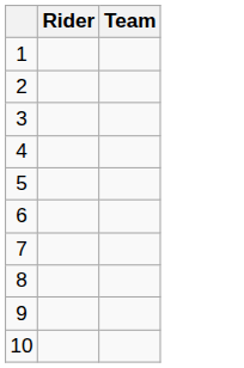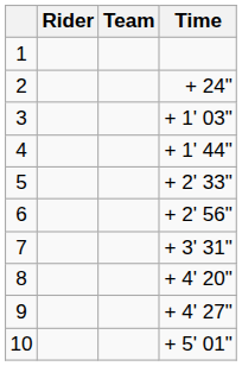+ column: Time | + 24" | + 1' 03" | + 1' 44" | + 2' 33" | + 2' 56" | + 3' 31" | + 4' 20" | + 4' 27" | + 5' 01"
